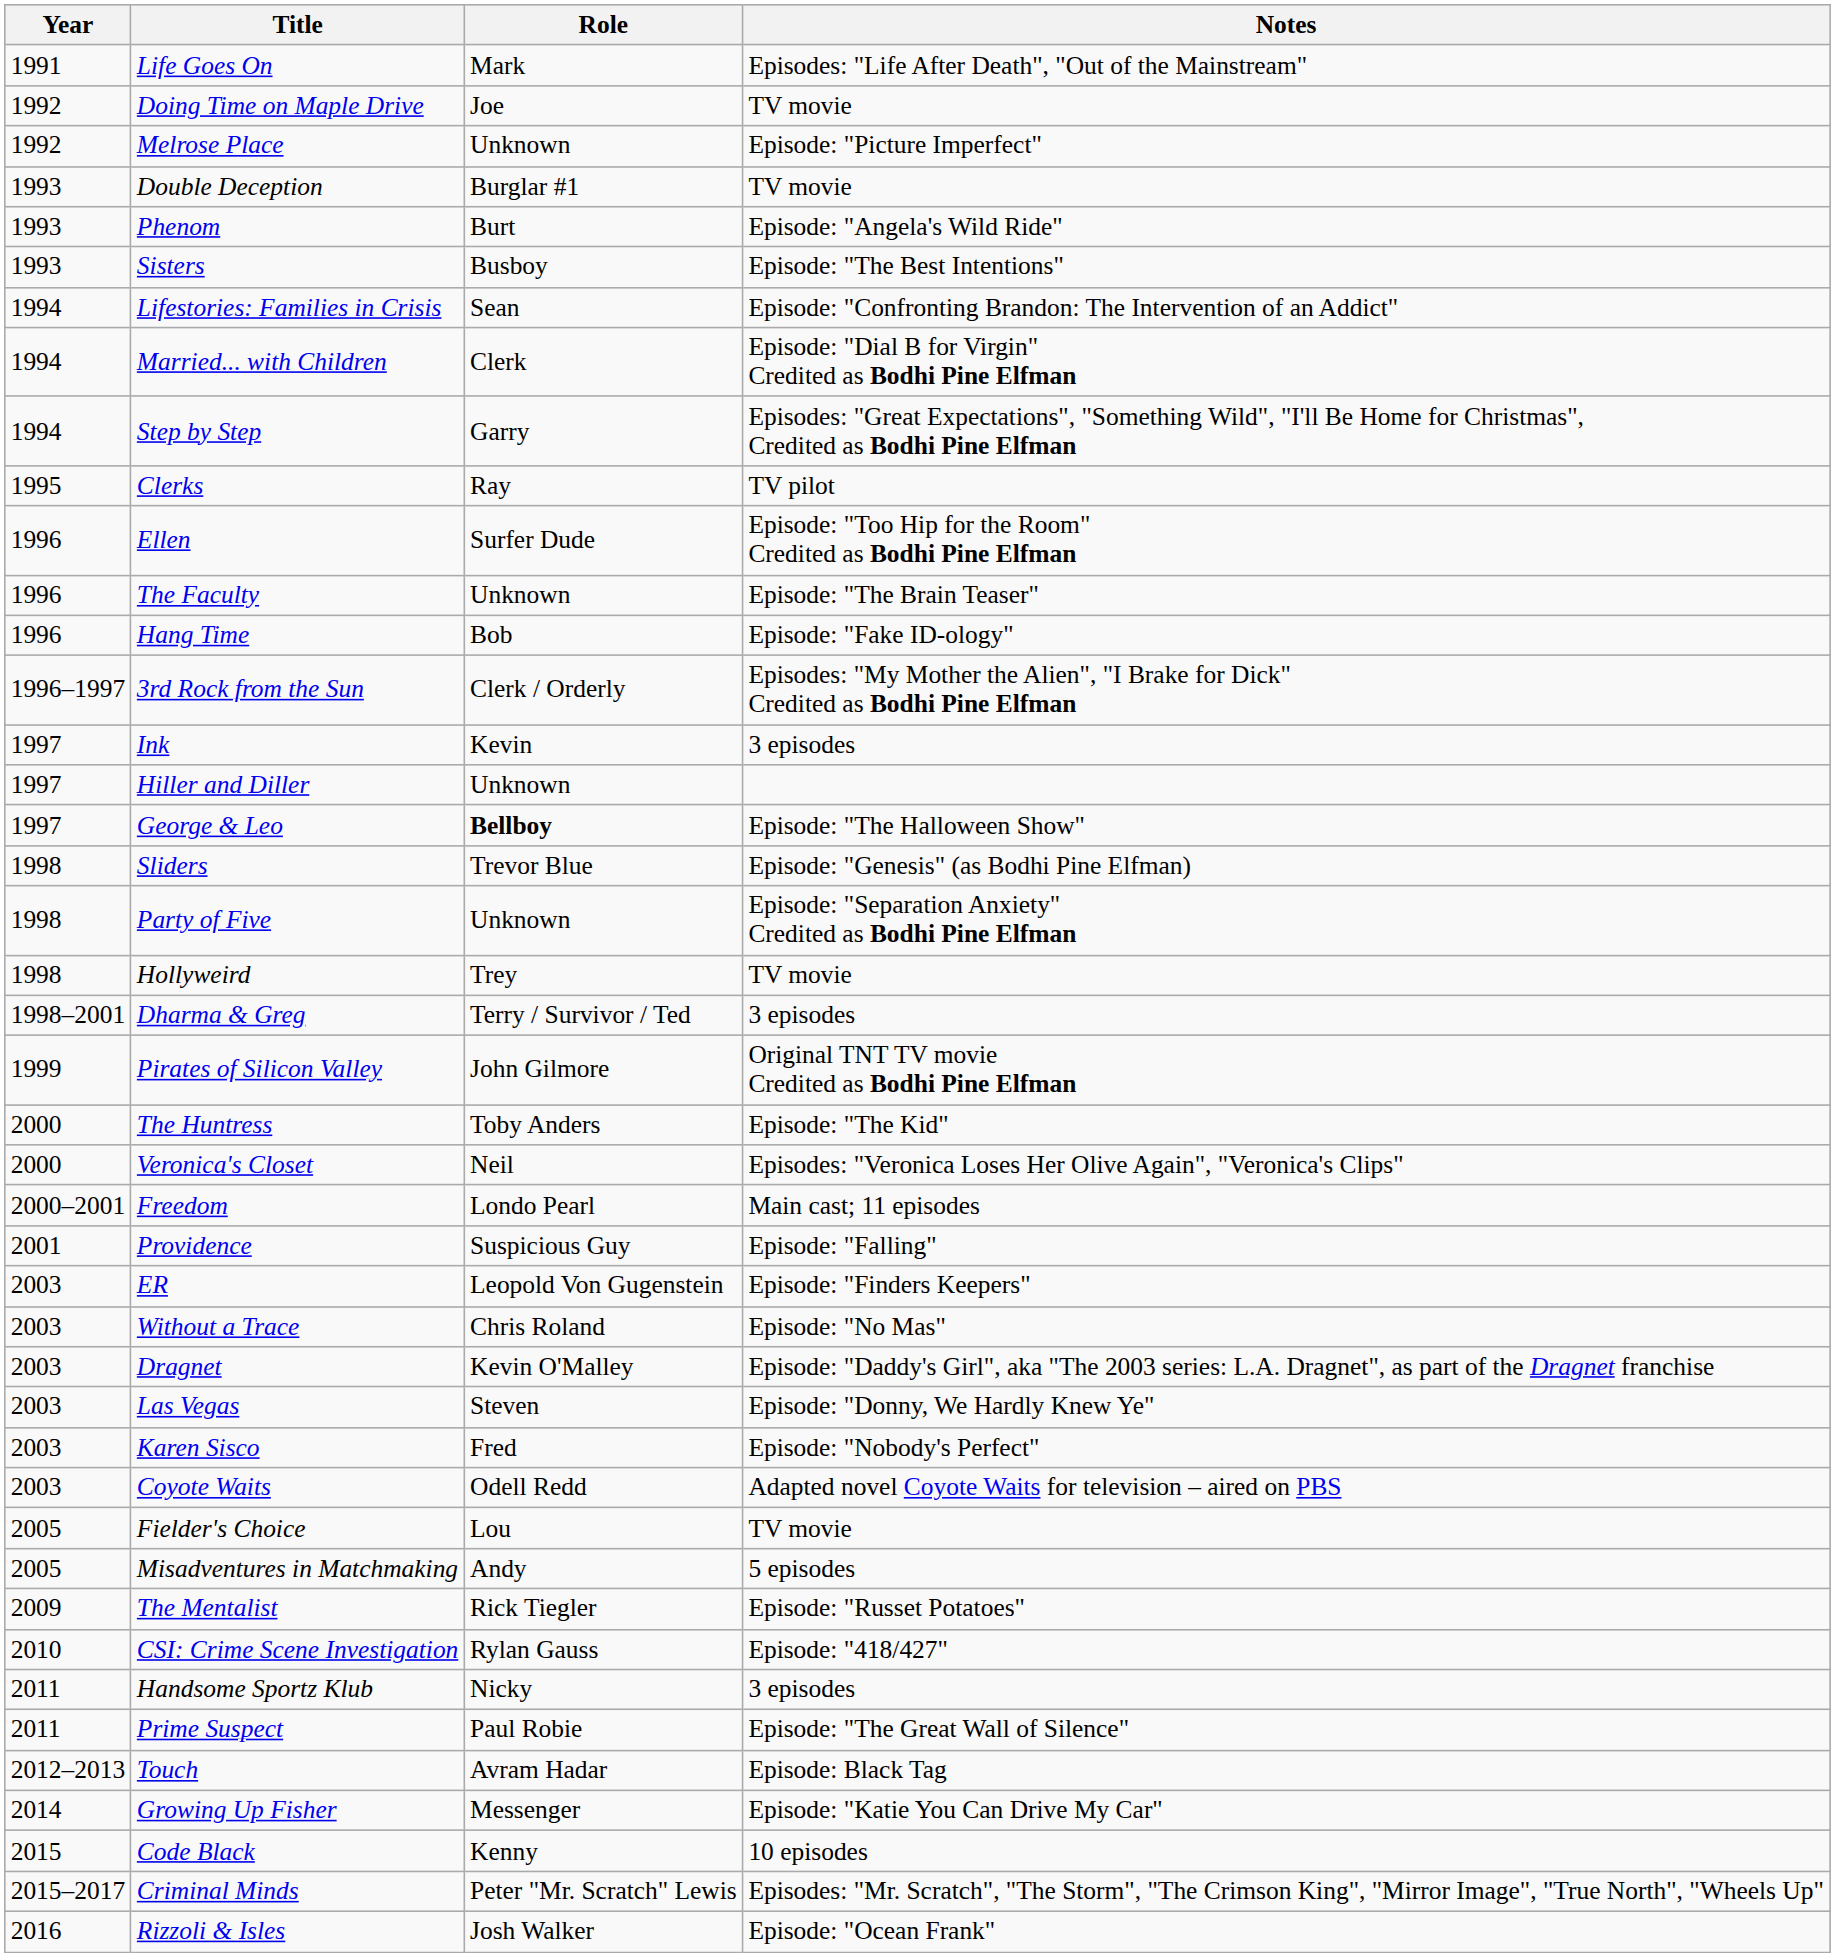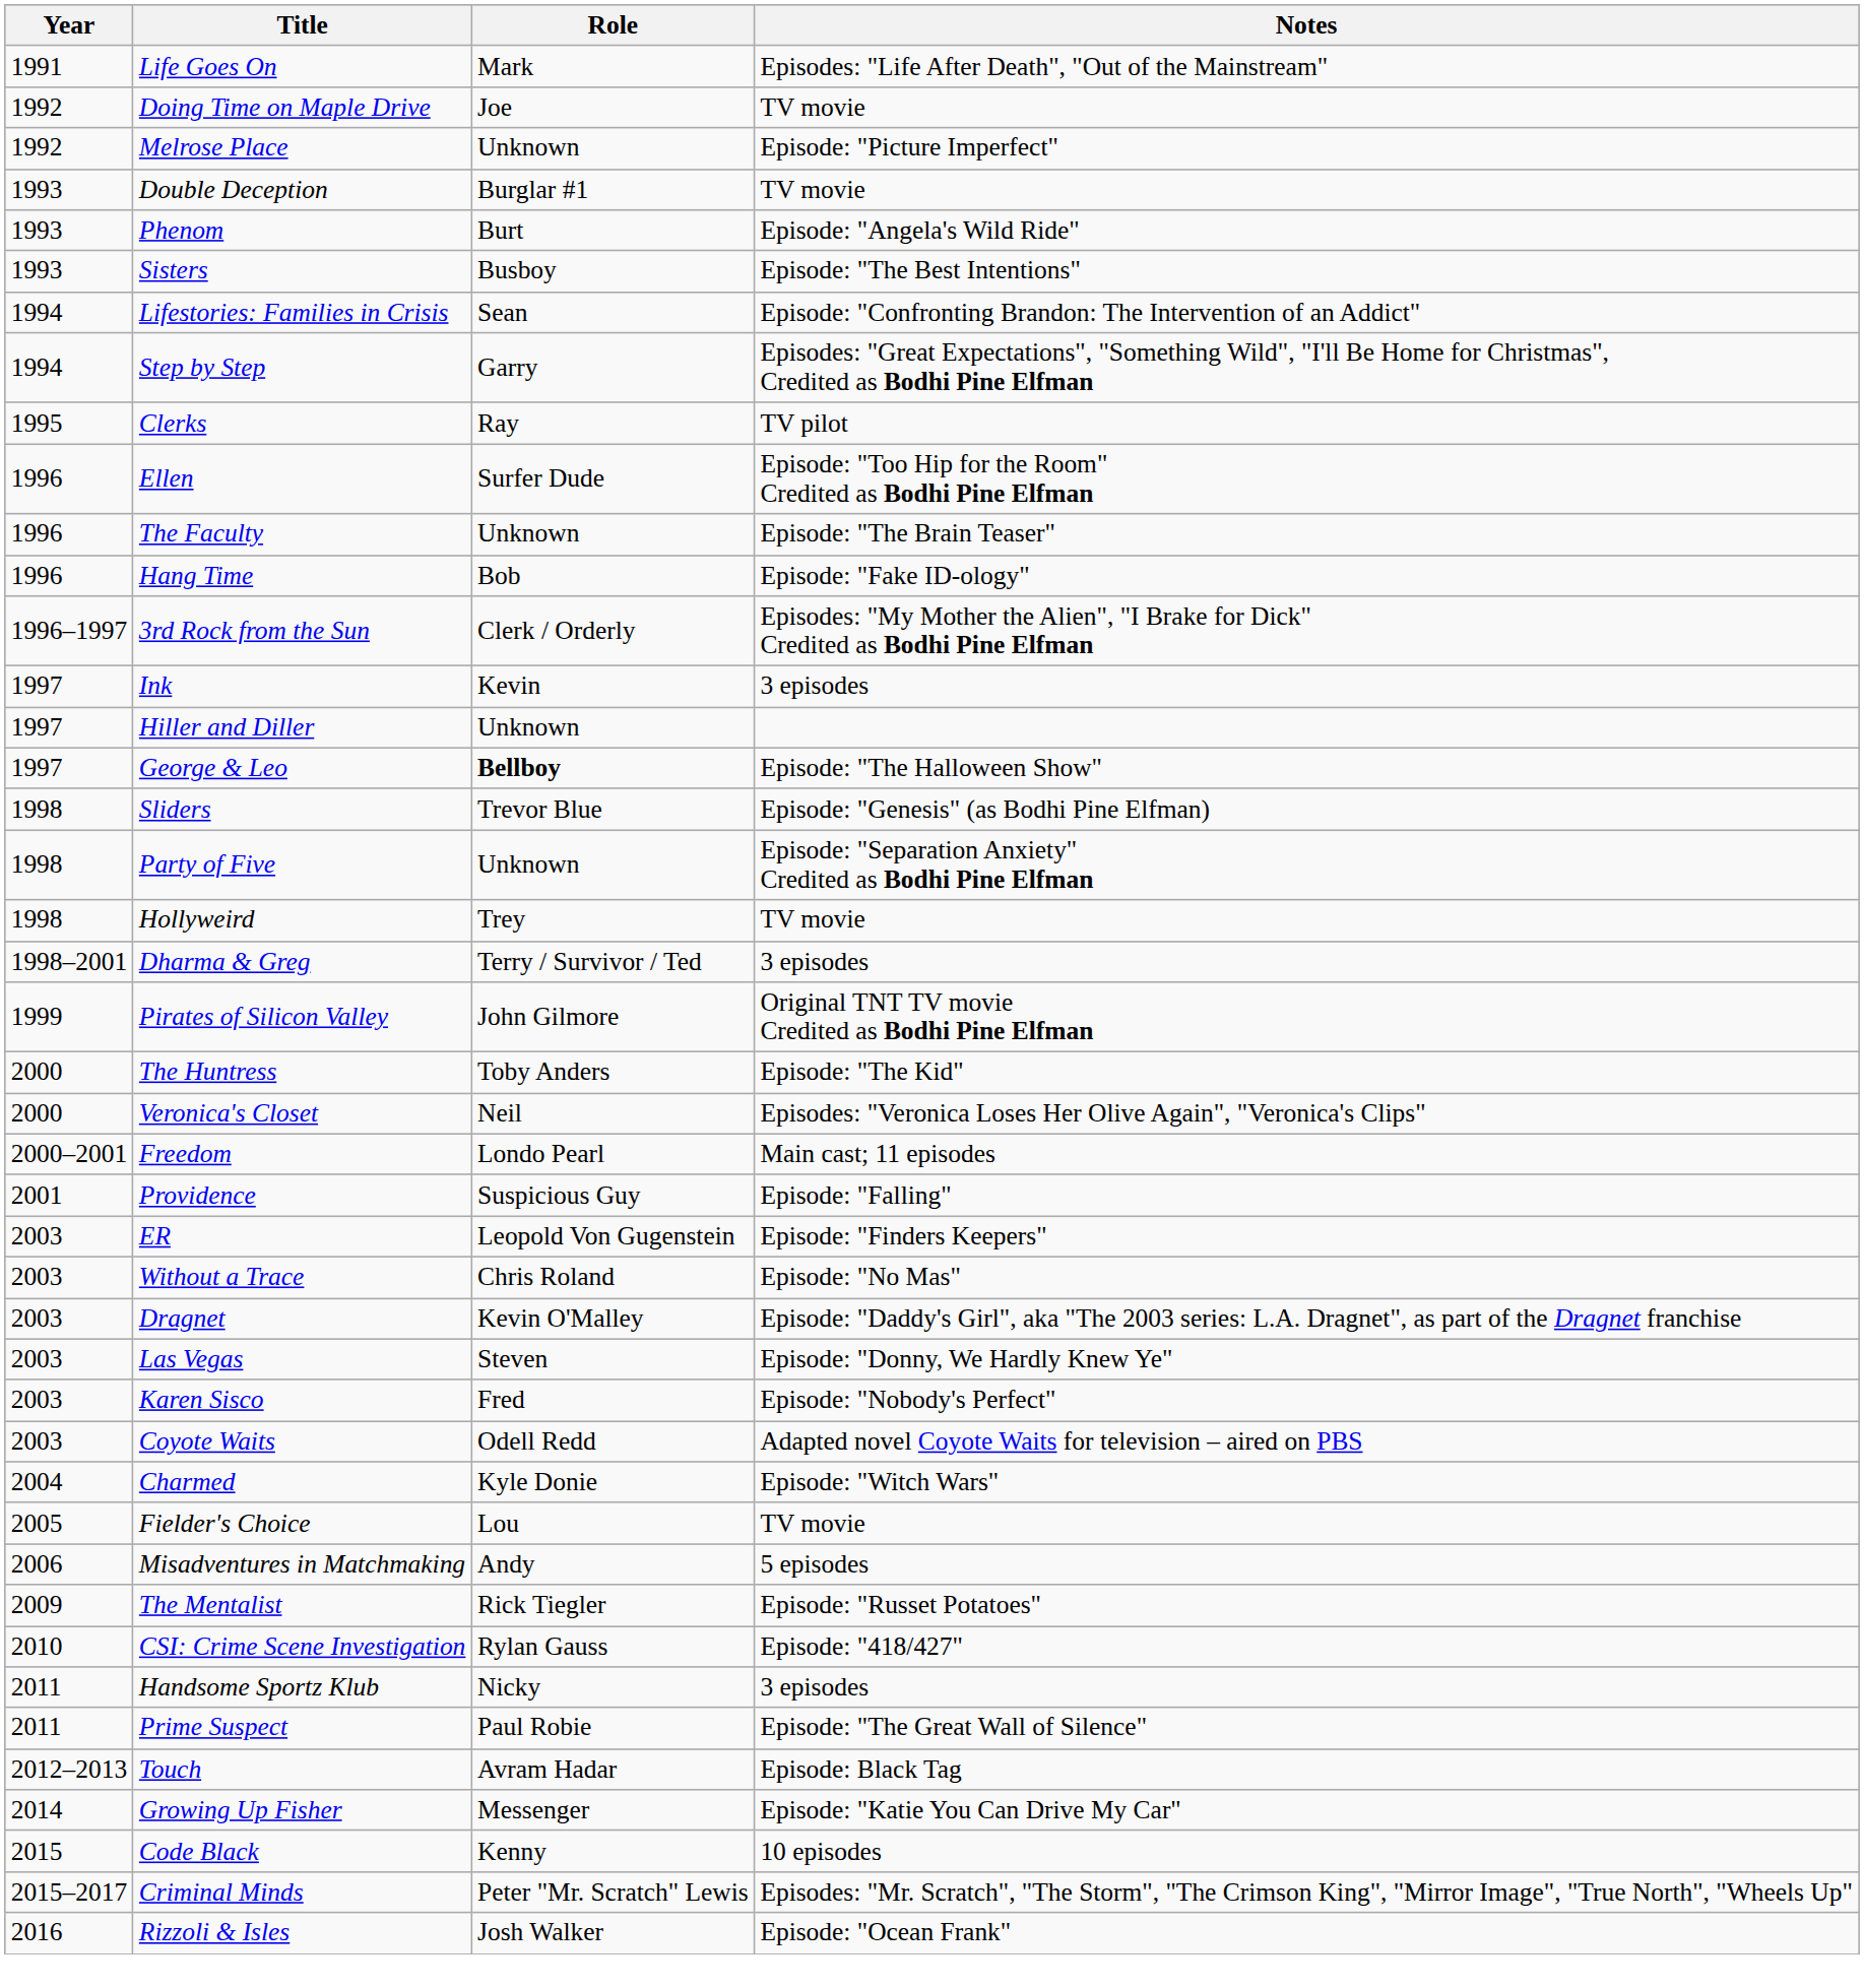- row: 1994 | Married... with Children | Clerk | Episode: "Dial B for Virgin" Credited as Bodhi Pine Elfman
+ row: 2004 | Charmed | Kyle Donie | Episode: "Witch Wars"
Misadventures in Matchmaking | Year: 2005 -> 2006
